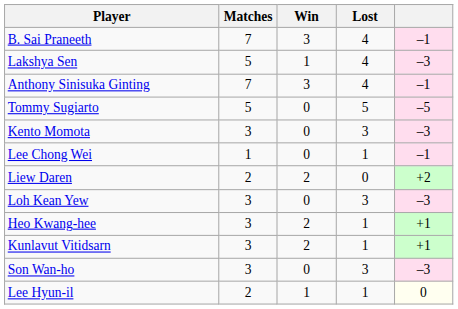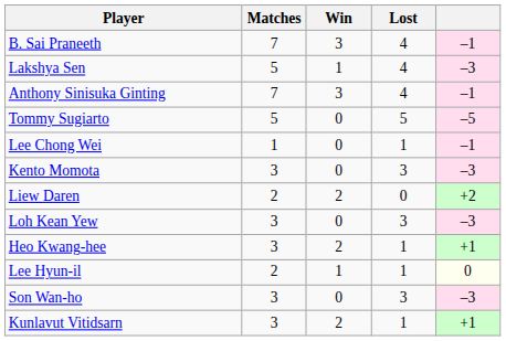rows swapped: Kento Momota <-> Lee Chong Wei
rows swapped: Lee Hyun-il <-> Kunlavut Vitidsarn
